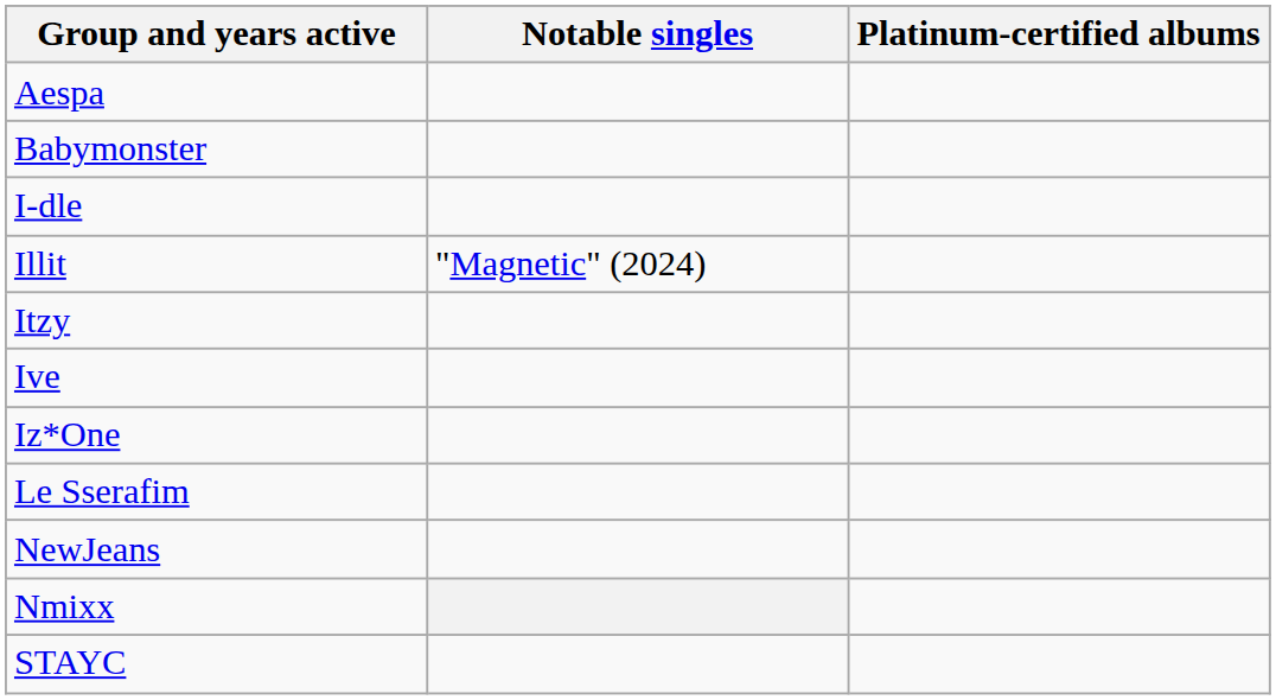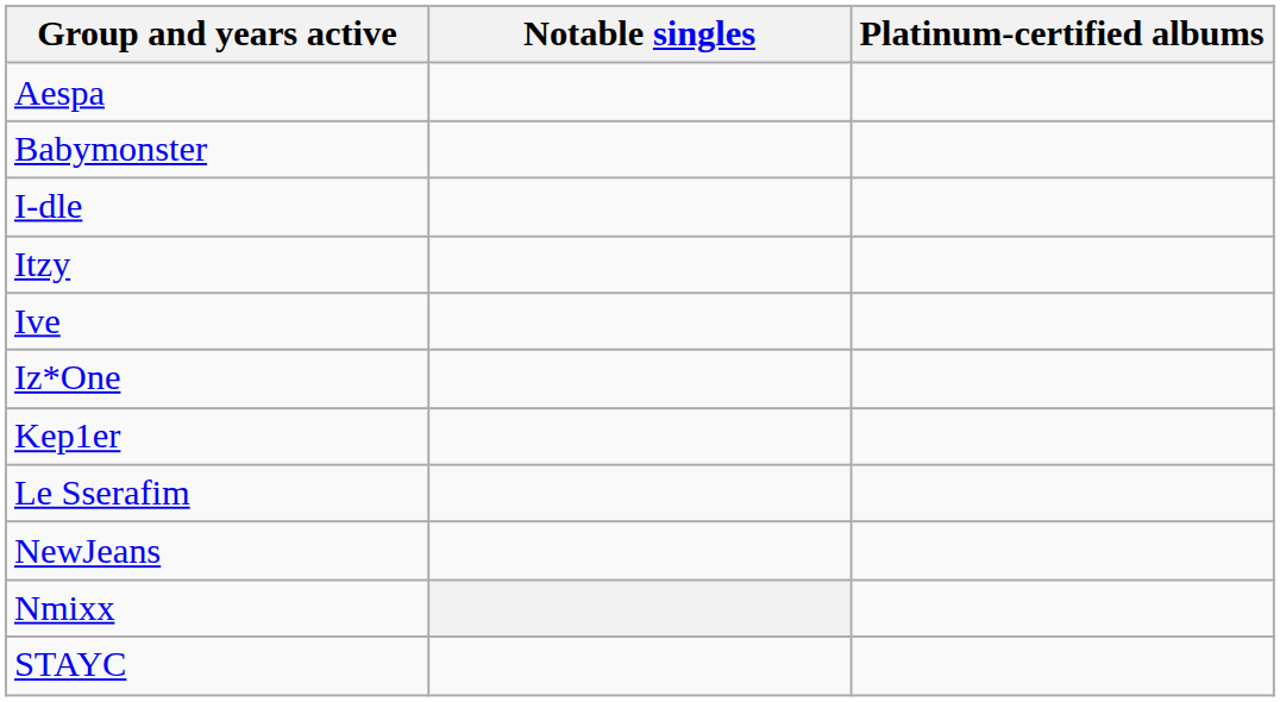- row: Illit | "Magnetic" (2024)
+ row: Kep1er
